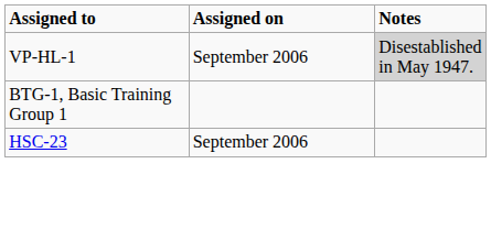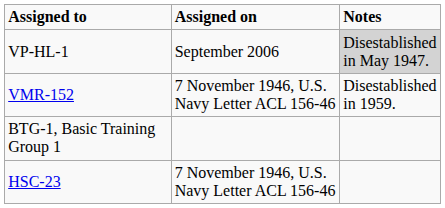+ row: VMR-152 | 7 November 1946, U.S. Navy Letter ACL 156-46 | Disestablished in 1959.
HSC-23 | Assigned on: September 2006 -> 7 November 1946, U.S. Navy Letter ACL 156-46
